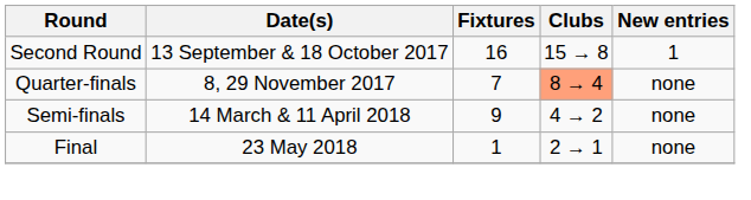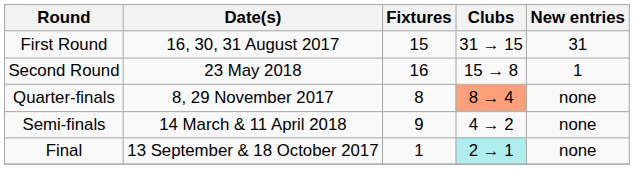+ row: First Round | 16, 30, 31 August 2017 | 15 | 31 → 15 | 31
Second Round | Date(s): 13 September & 18 October 2017 -> 23 May 2018
Quarter-finals | Fixtures: 7 -> 8
Final | Date(s): 23 May 2018 -> 13 September & 18 October 2017
Final | Clubs: no background -> paleturquoise background
